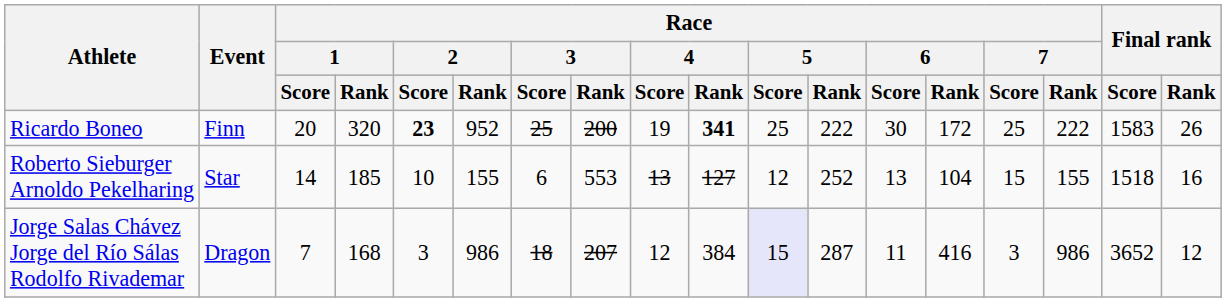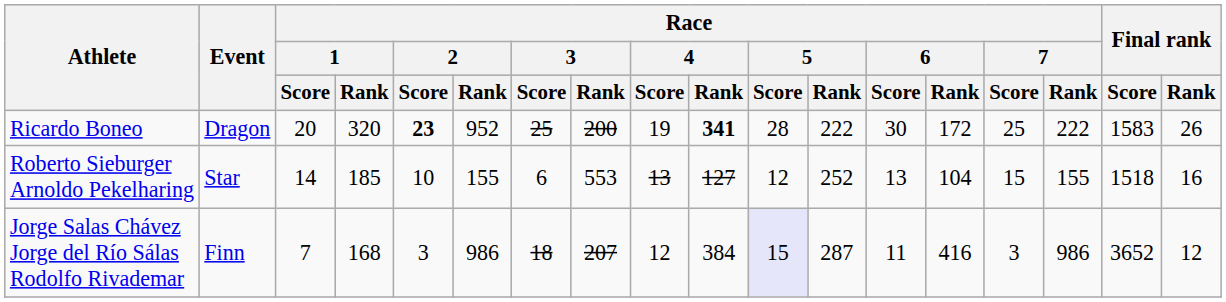Ricardo Boneo | Event: Finn -> Dragon
Ricardo Boneo | Race / 5 / Score: 25 -> 28
Jorge Salas Chávez Jorge del Río Sálas Rodolfo Rivademar | Event: Dragon -> Finn
